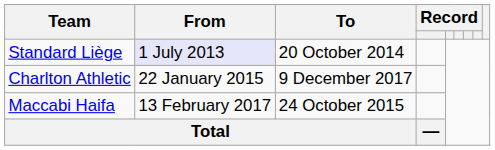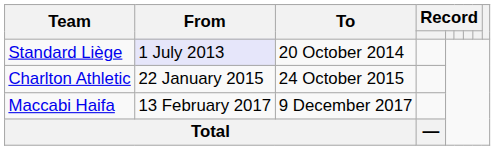Charlton Athletic | To: 9 December 2017 -> 24 October 2015
Maccabi Haifa | To: 24 October 2015 -> 9 December 2017
